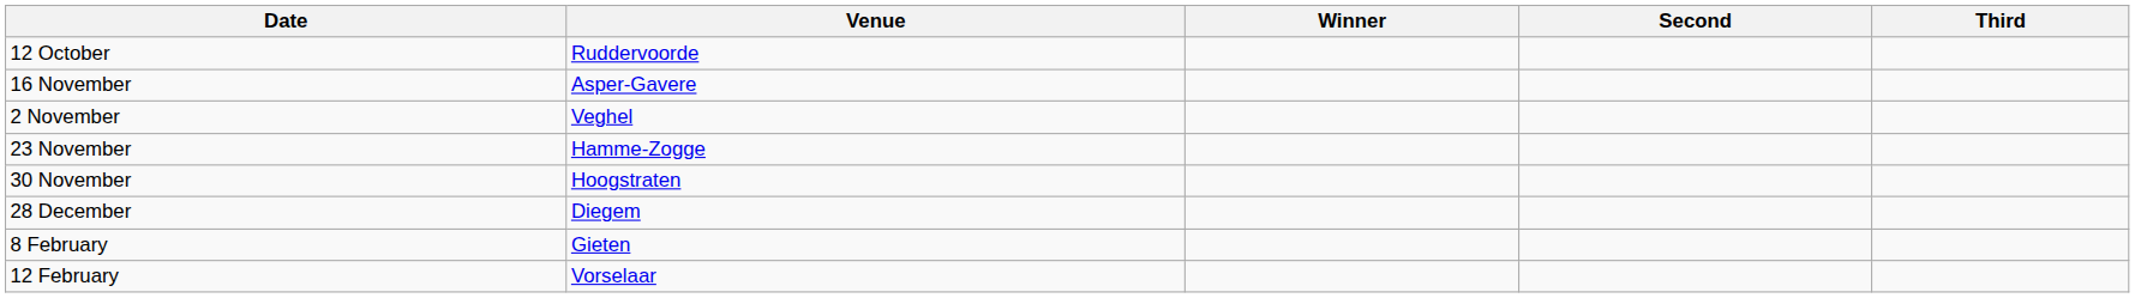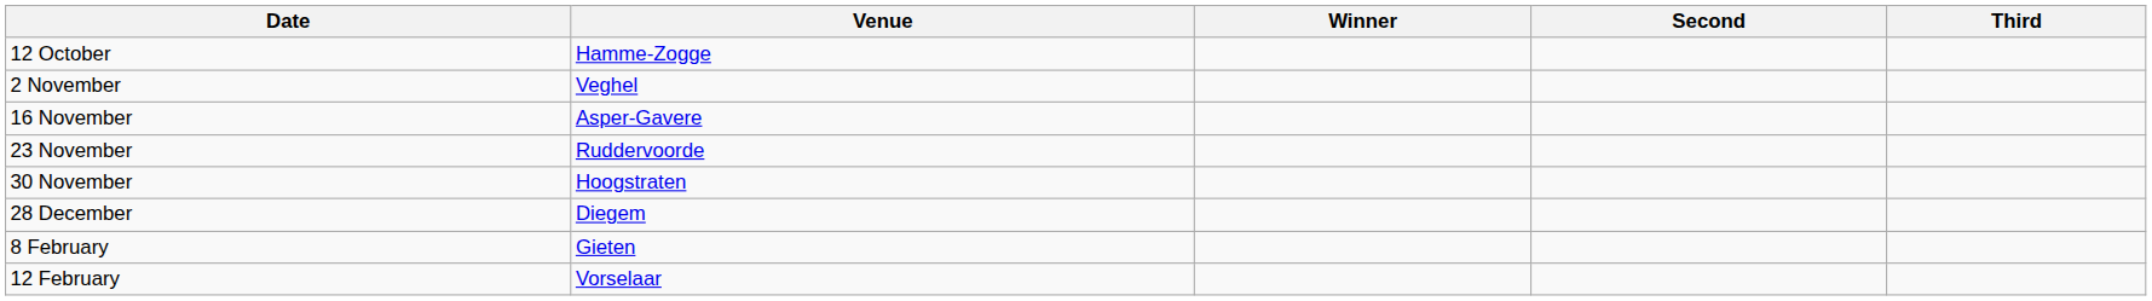12 October | Venue: Ruddervoorde -> Hamme-Zogge
rows swapped: 2 November <-> 16 November
23 November | Venue: Hamme-Zogge -> Ruddervoorde
